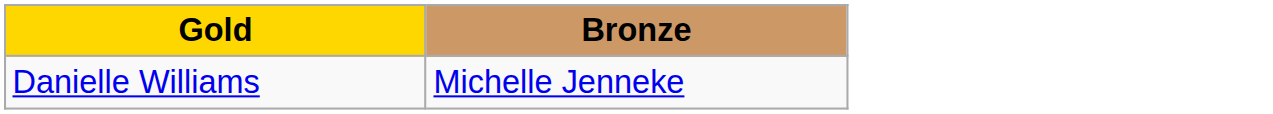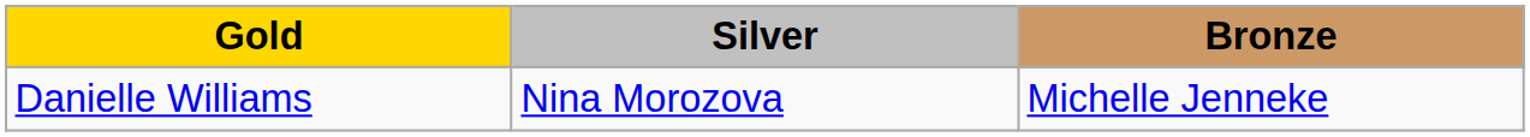+ column: Silver | Nina Morozova
